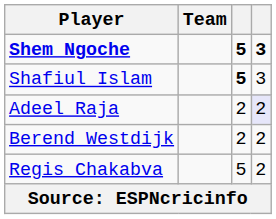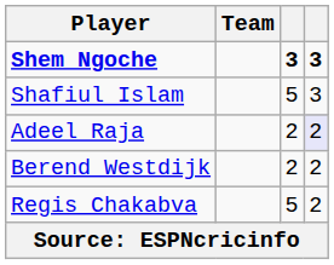Shem Ngoche | column 3: 5 -> 3
Shafiul Islam | column 3: bold -> normal
